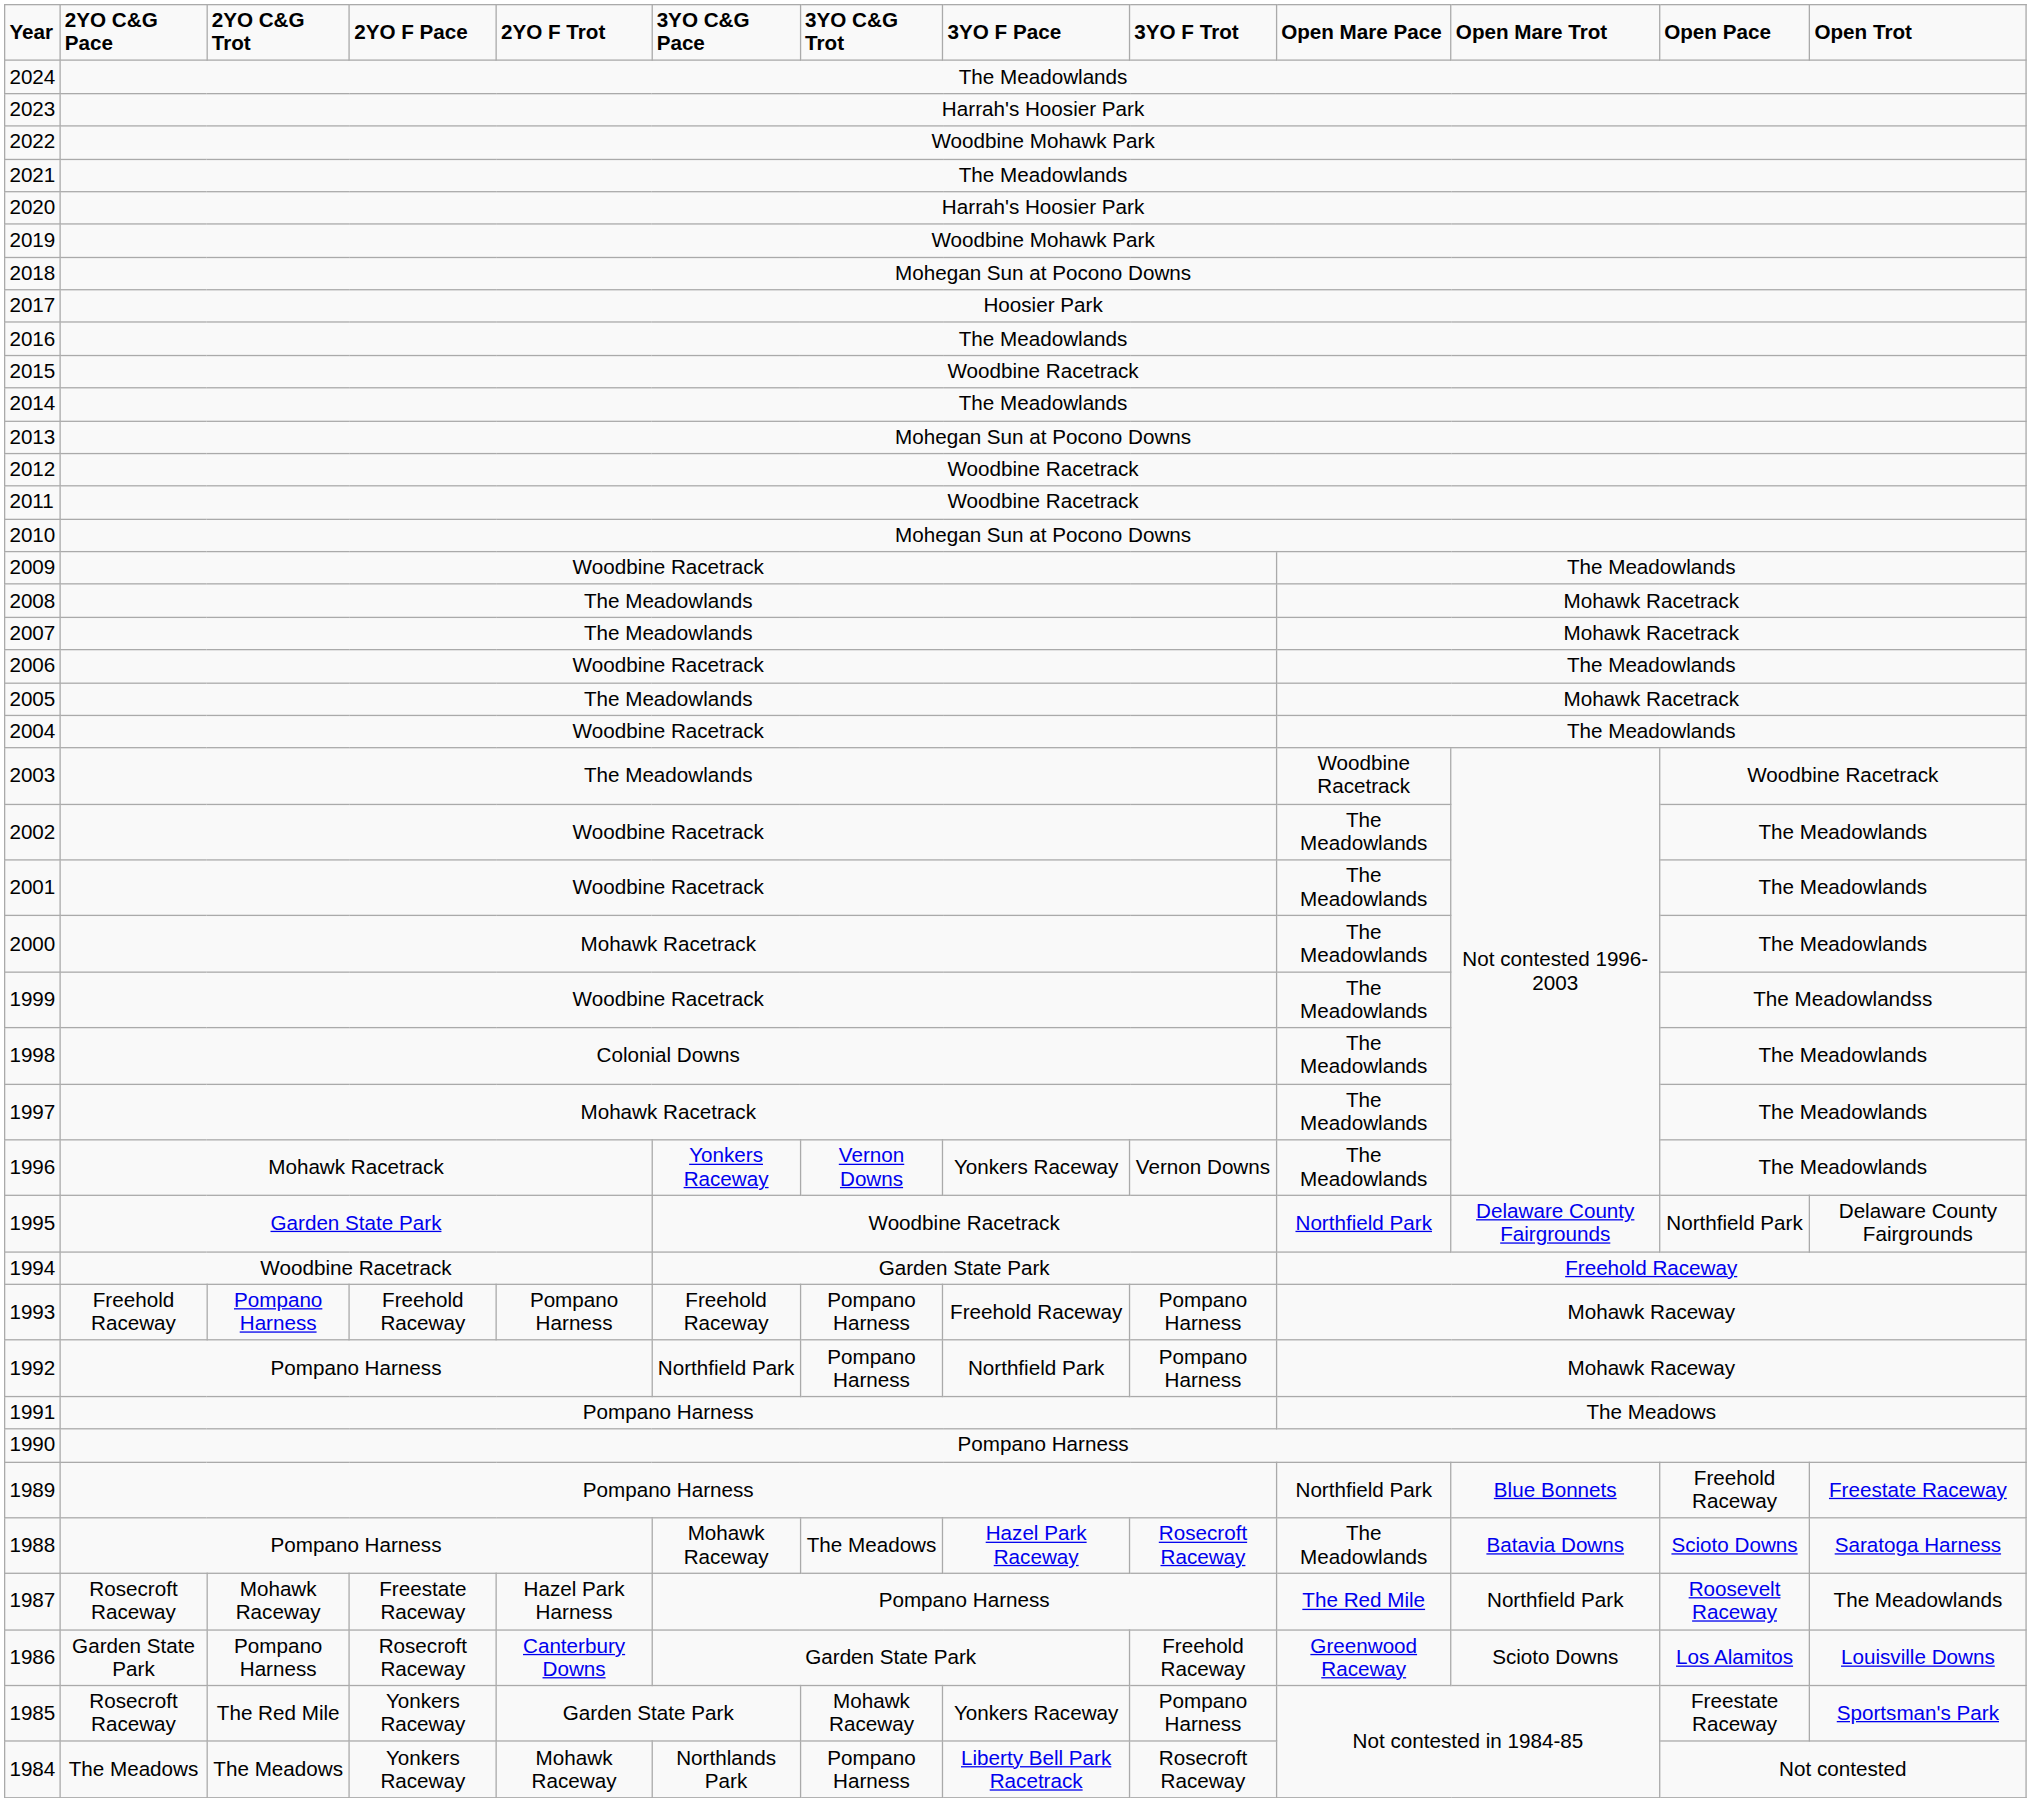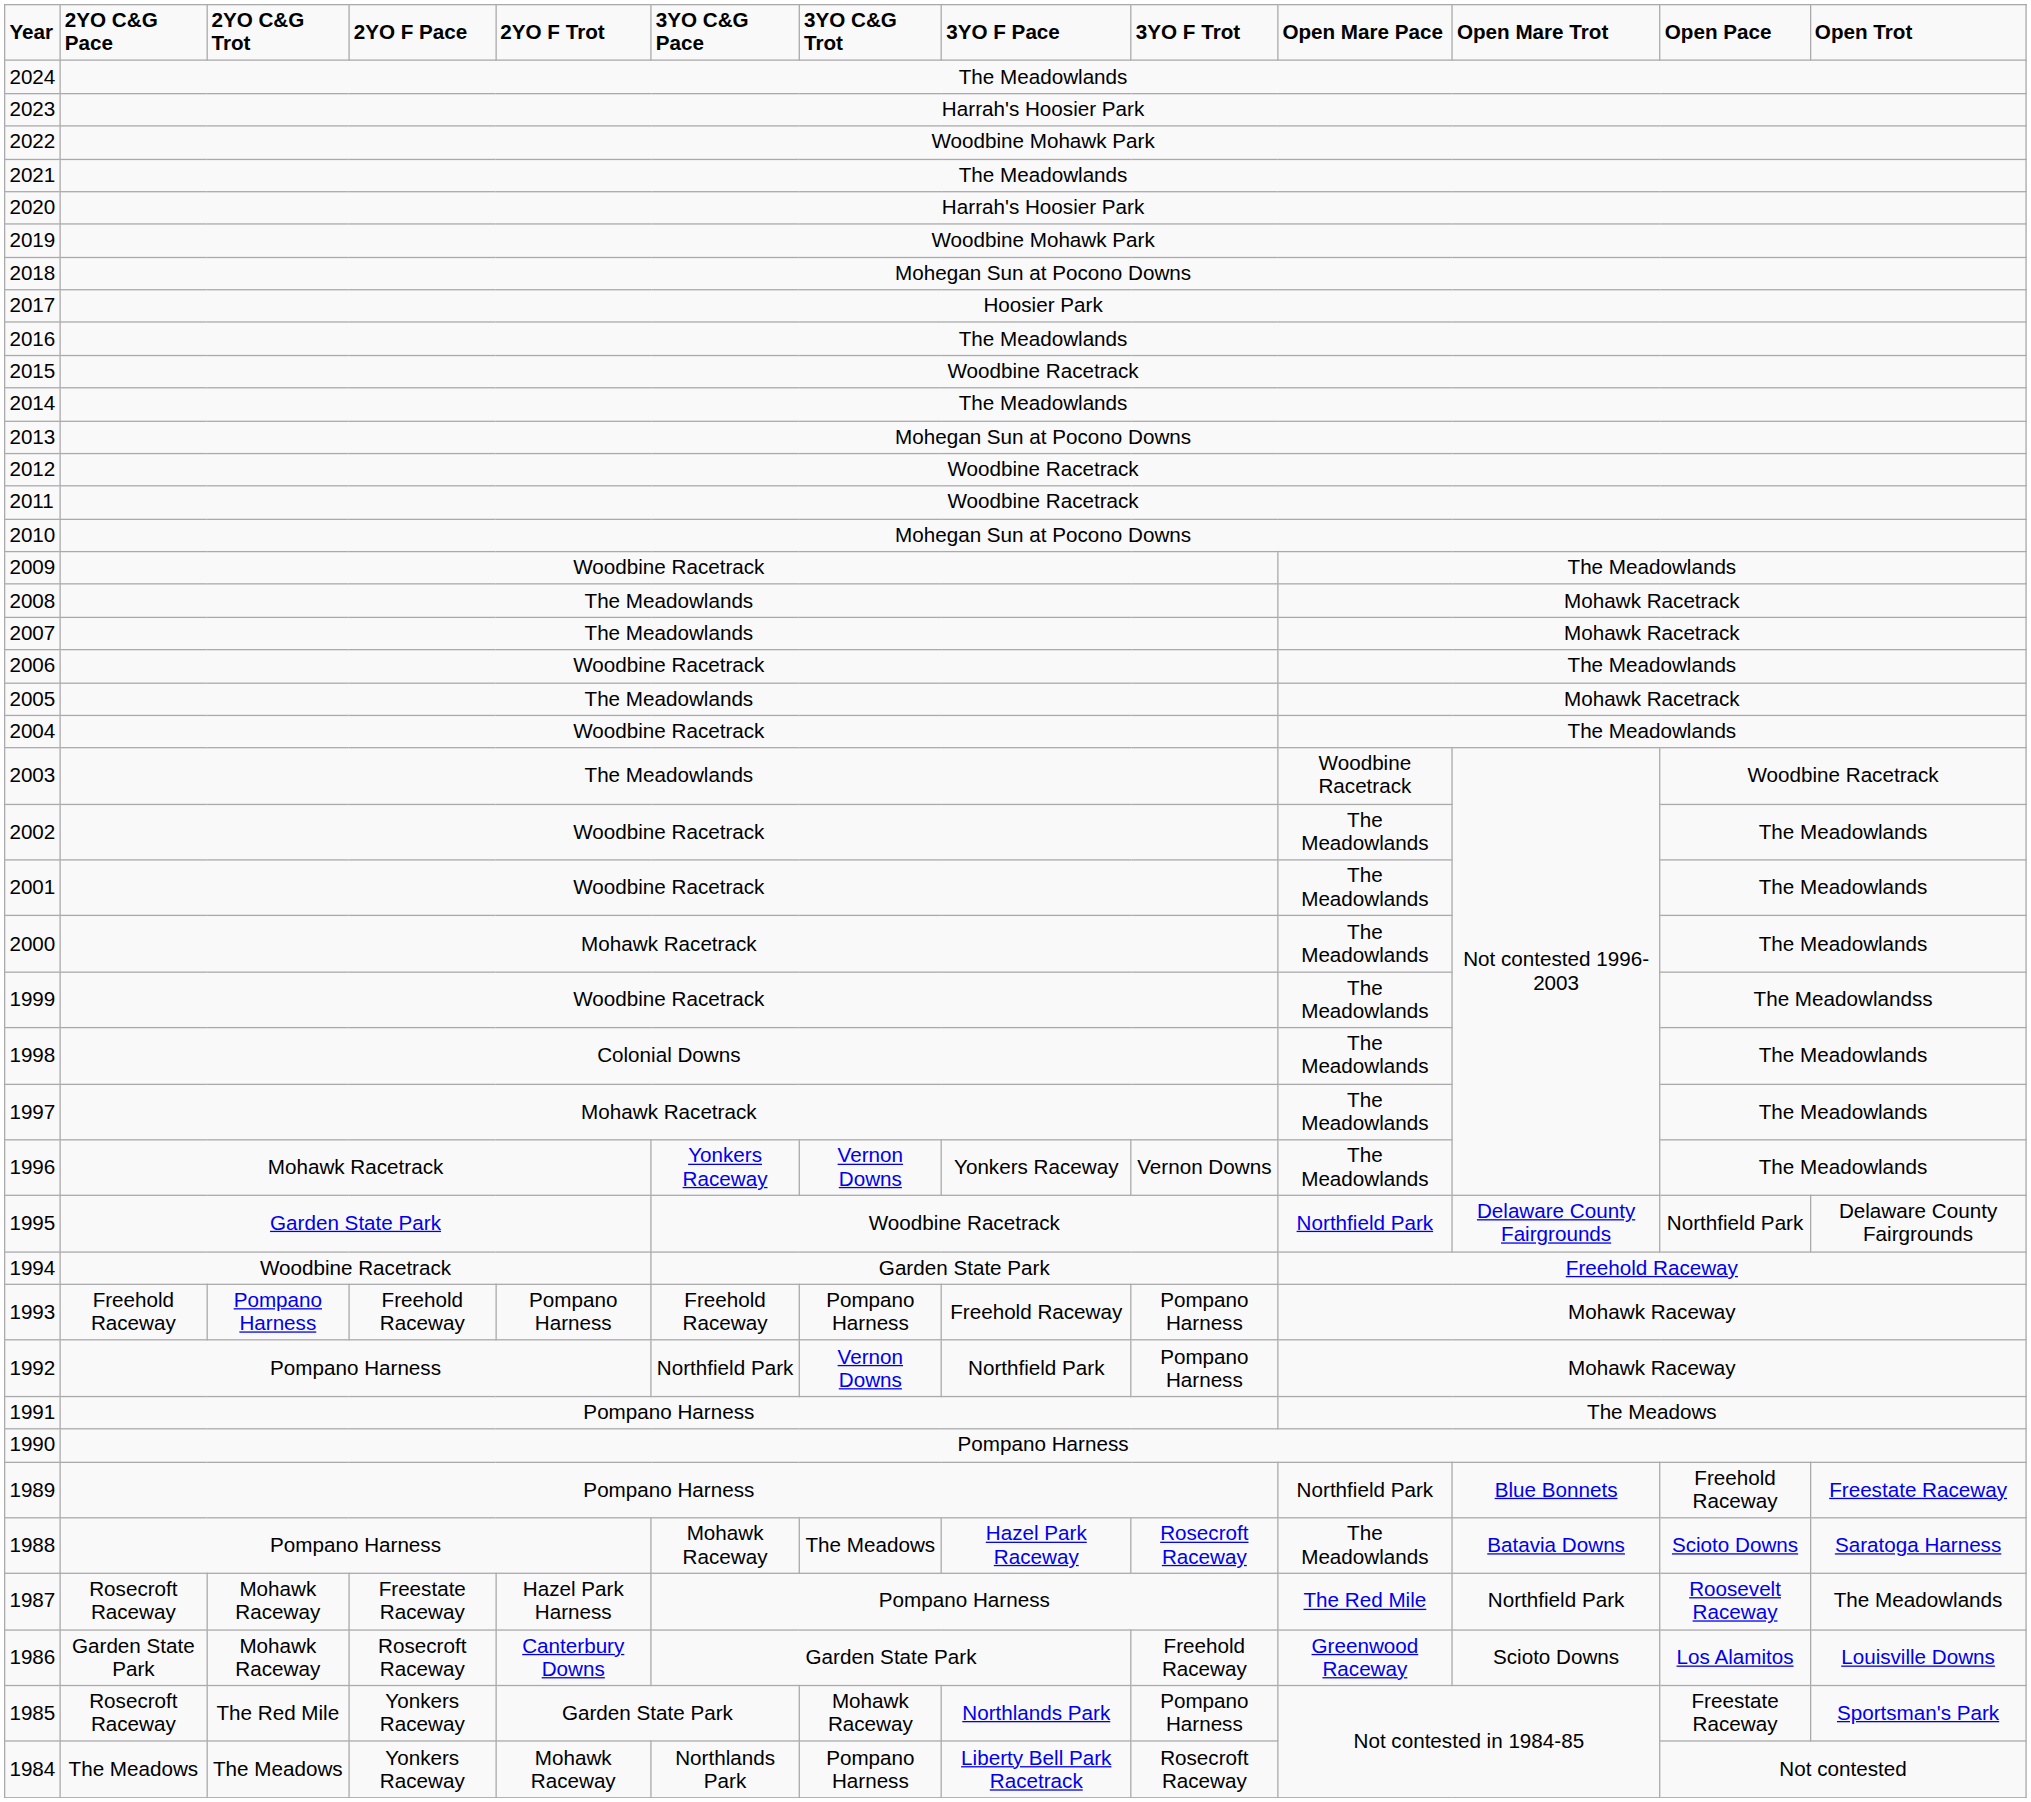1992 | 3YO C&G Trot: Pompano Harness -> Vernon Downs
1986 | 2YO C&G Trot: Pompano Harness -> Mohawk Raceway
1985 | 3YO F Pace: Yonkers Raceway -> Northlands Park
